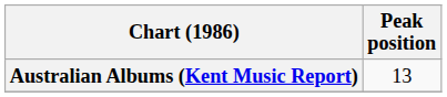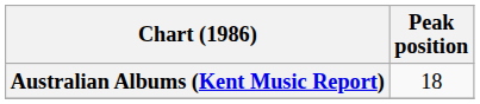Australian Albums (Kent Music Report) | Peak position: 13 -> 18
